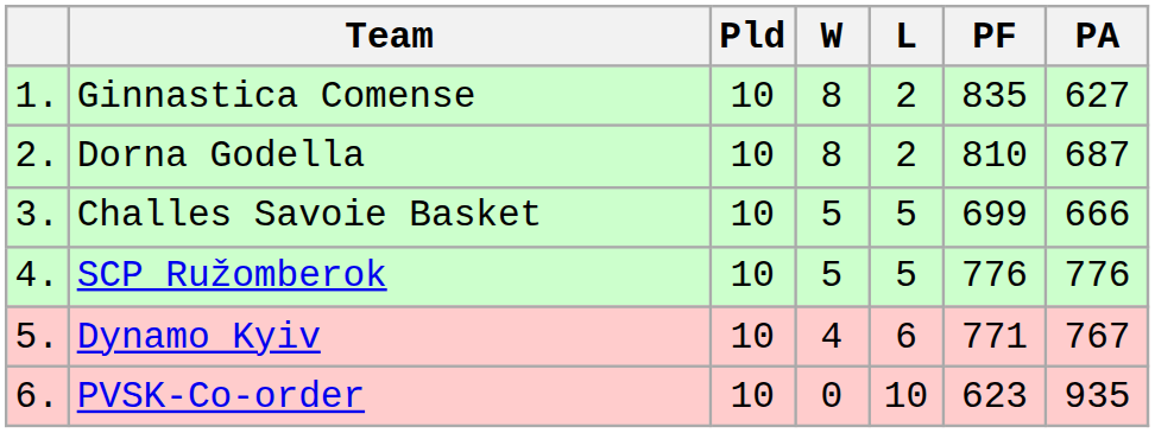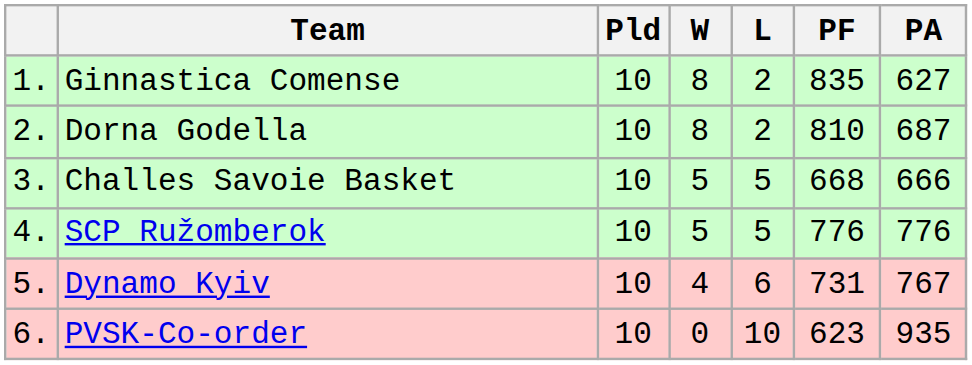Challes Savoie Basket | PF: 699 -> 668
Dynamo Kyiv | PF: 771 -> 731
